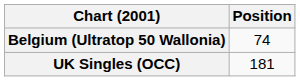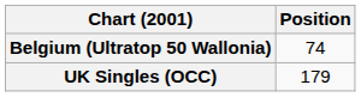UK Singles (OCC) | Position: 181 -> 179
